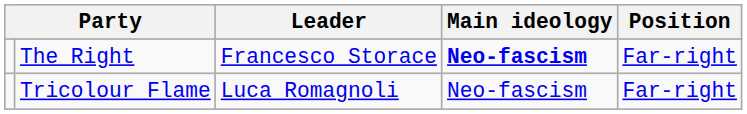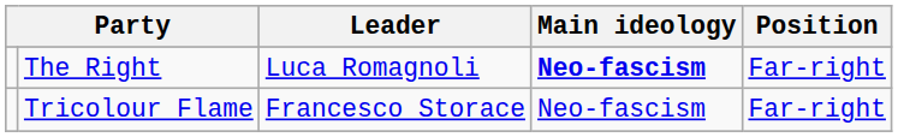The Right | Leader: Francesco Storace -> Luca Romagnoli
Tricolour Flame | Leader: Luca Romagnoli -> Francesco Storace
